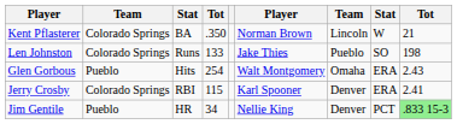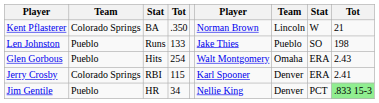Len Johnston | column 2: Colorado Springs -> Pueblo
